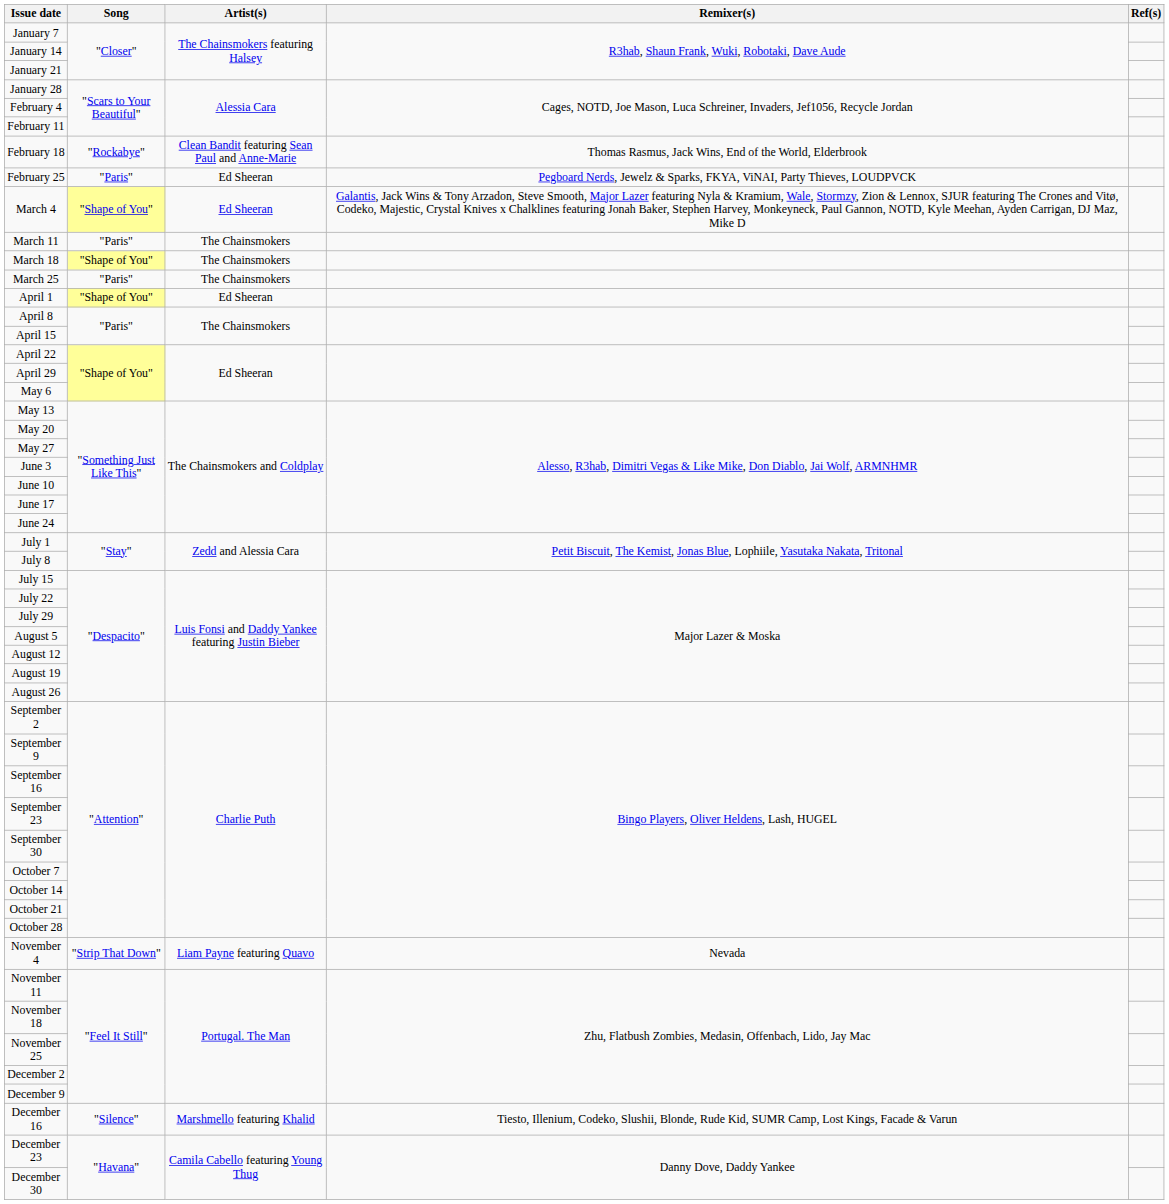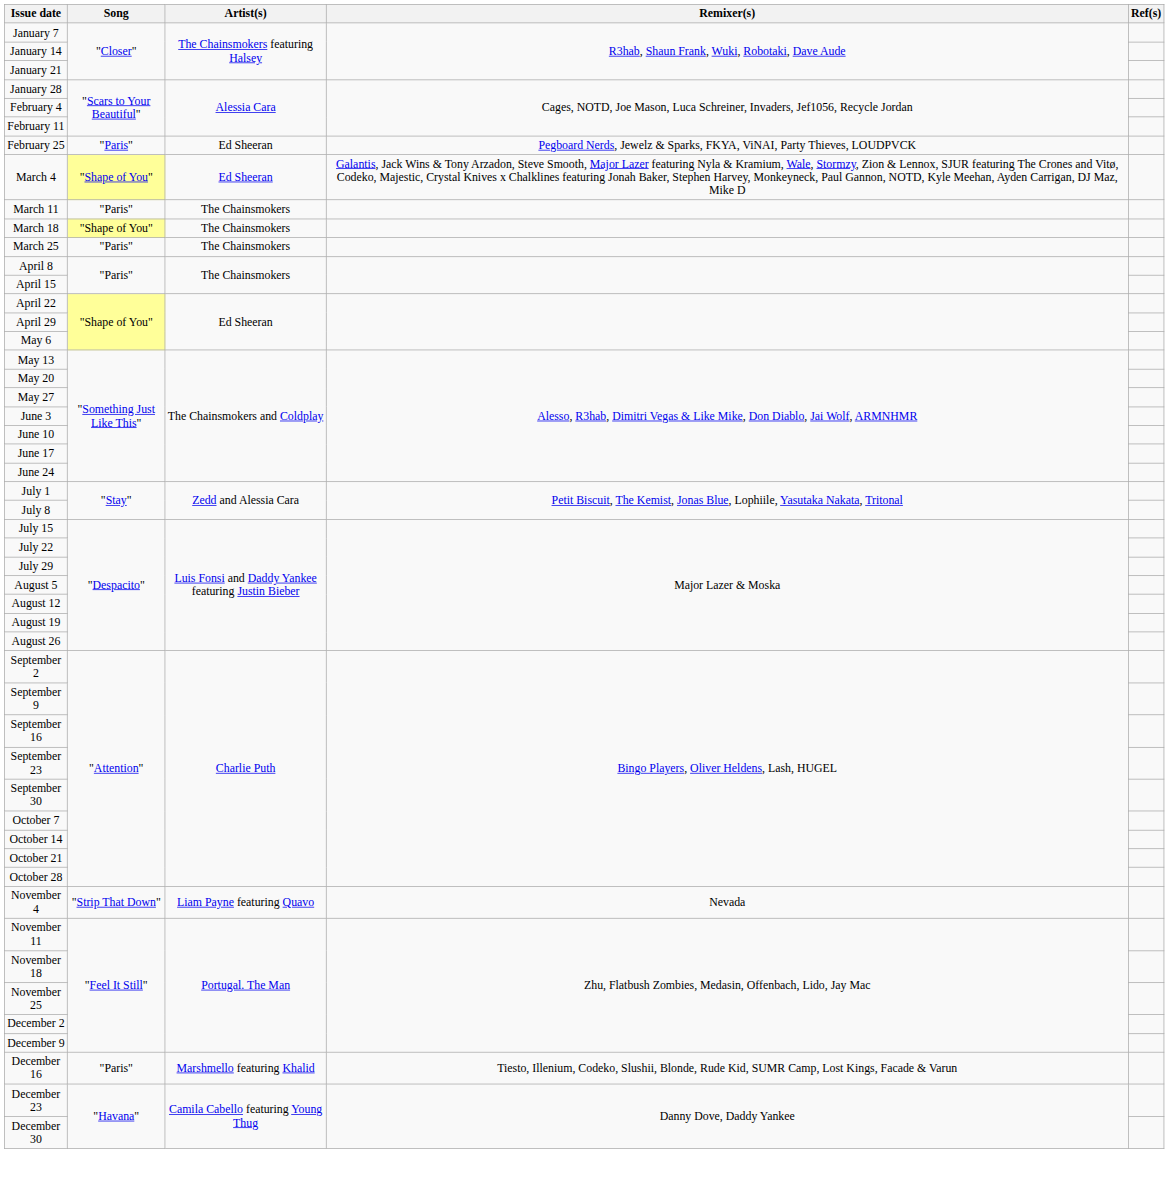- row: February 18 | "Rockabye" | Clean Bandit featuring Sean Paul and Anne-Marie | Thomas Rasmus, Jack Wins, End of the World, Elderbrook
- row: April 1 | "Shape of You" | Ed Sheeran
December 16 | Song: "Silence" -> "Paris"
